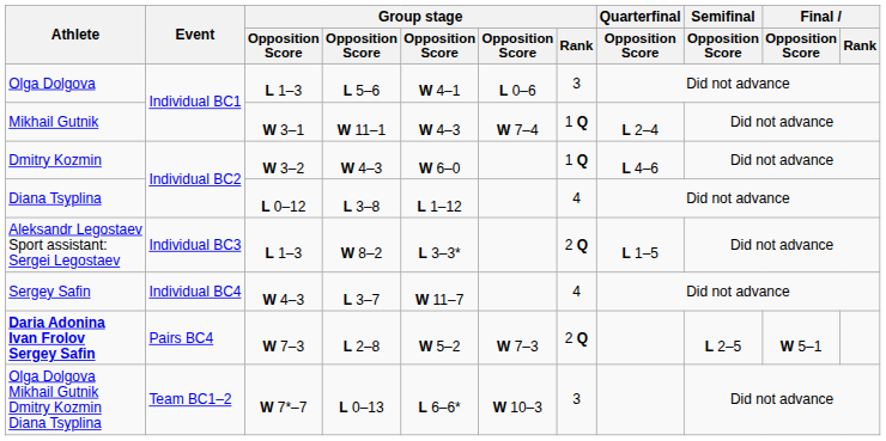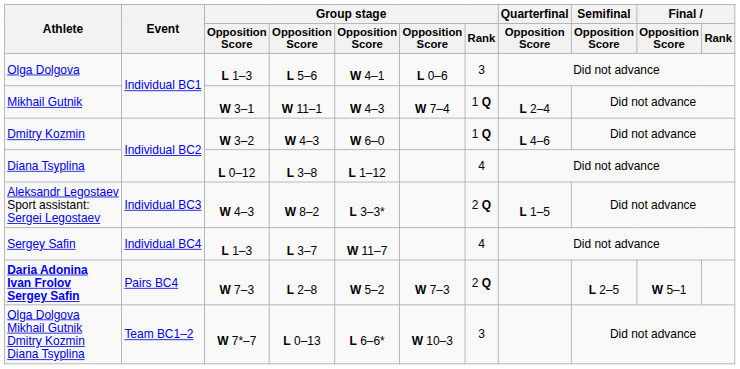Aleksandr Legostaev Sport assistant: Sergei Legostaev | column 3: L 1–3 -> W 4–3
Sergey Safin | column 3: W 4–3 -> L 1–3
